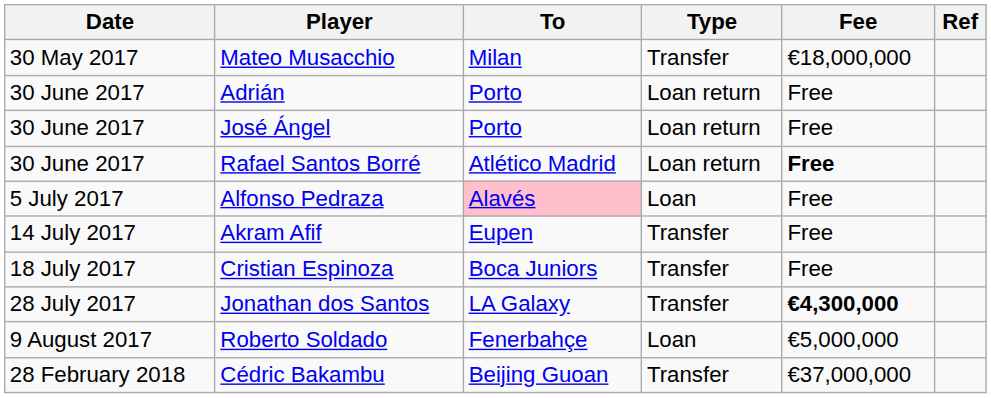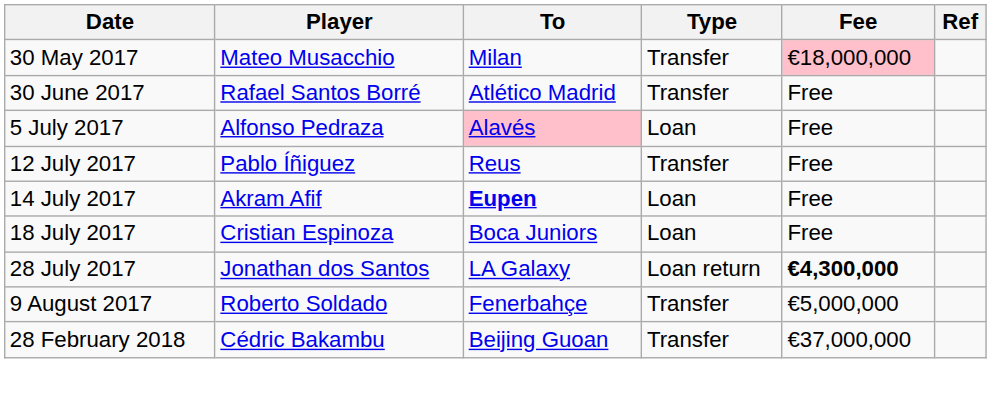Mateo Musacchio | Fee: no background -> pink background
- row: 30 June 2017 | Adrián | Porto | Loan return | Free
- row: 30 June 2017 | José Ángel | Porto | Loan return | Free
Rafael Santos Borré | Type: Loan return -> Transfer
Rafael Santos Borré | Fee: bold -> normal
+ row: 12 July 2017 | Pablo Íñiguez | Reus | Transfer | Free
Akram Afif | To: normal -> bold
Akram Afif | Type: Transfer -> Loan
Cristian Espinoza | Type: Transfer -> Loan
Jonathan dos Santos | Type: Transfer -> Loan return
Roberto Soldado | Type: Loan -> Transfer
